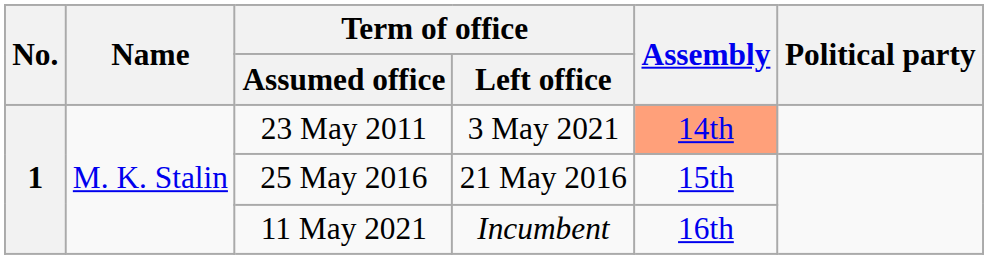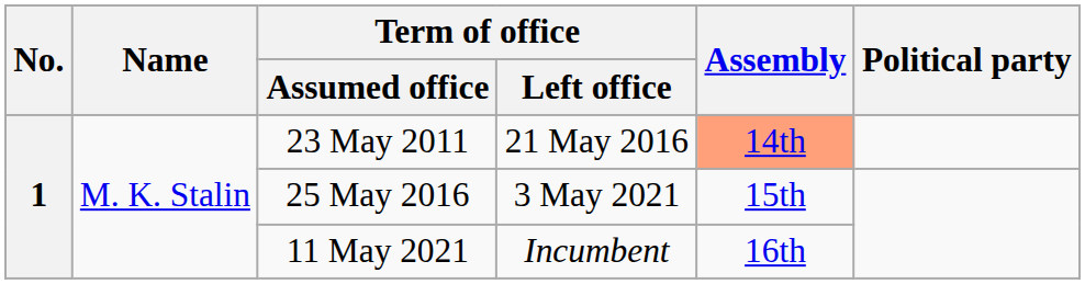23 May 2011 | Term of office / Left office: 3 May 2021 -> 21 May 2016
25 May 2016 | Term of office / Left office: 21 May 2016 -> 3 May 2021
